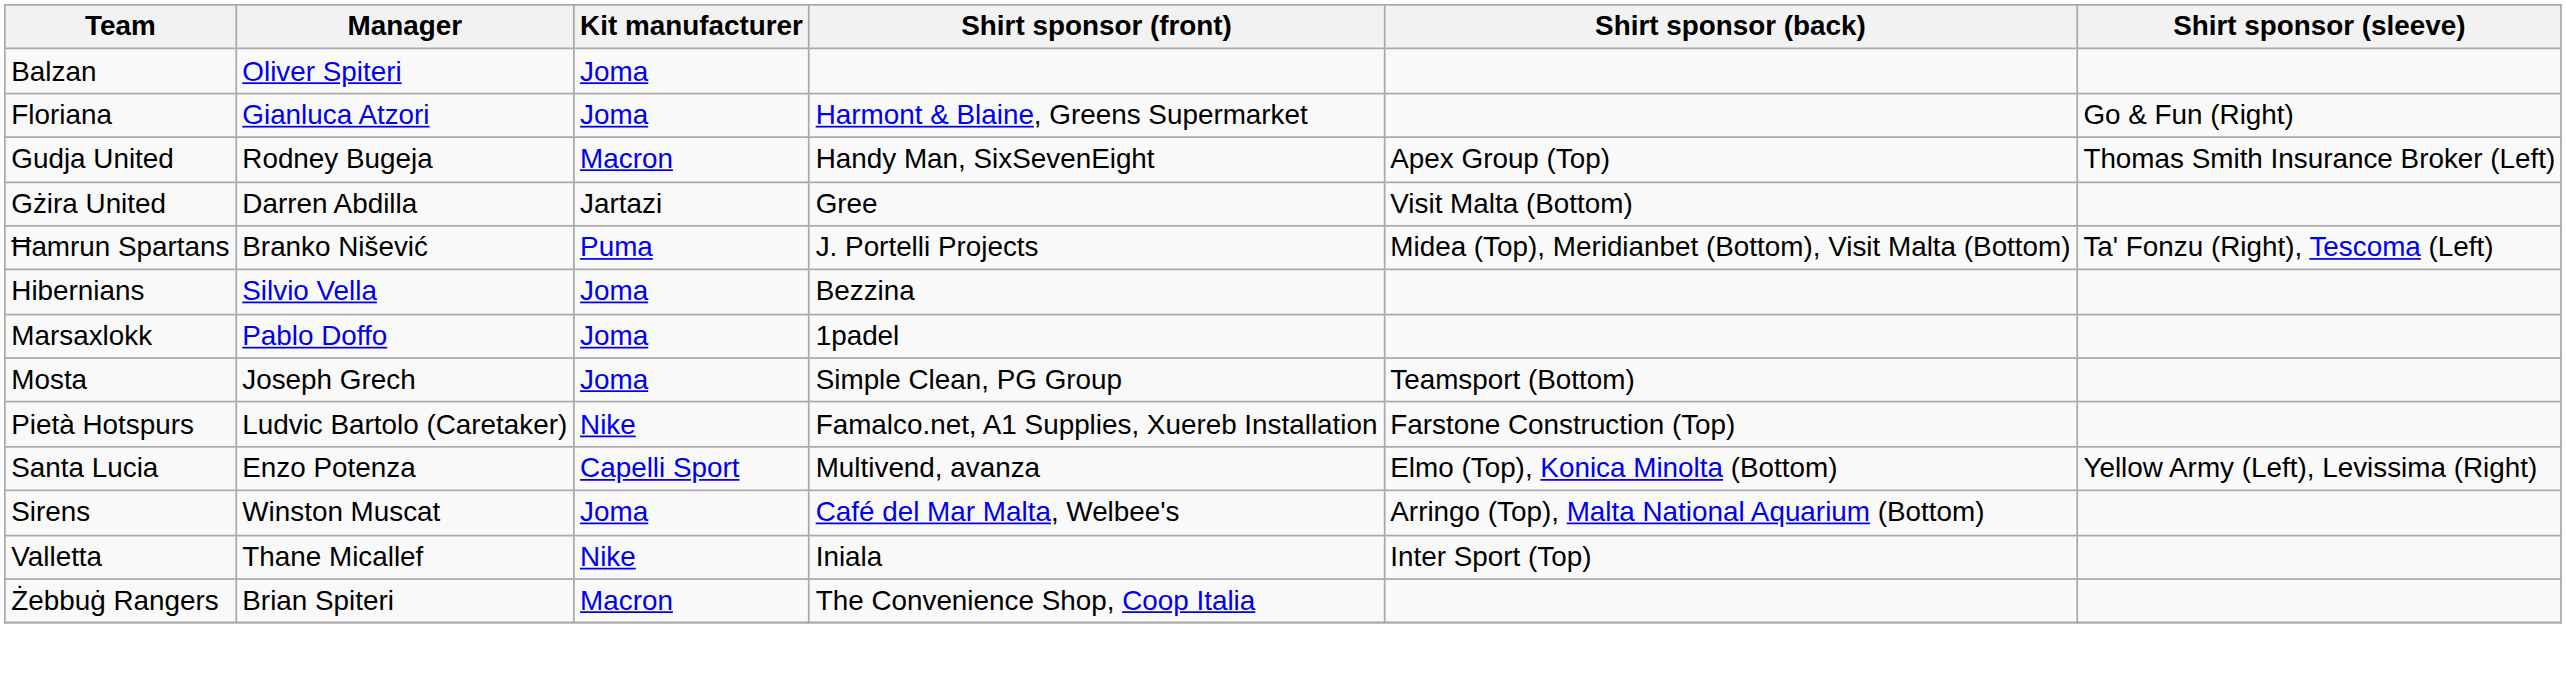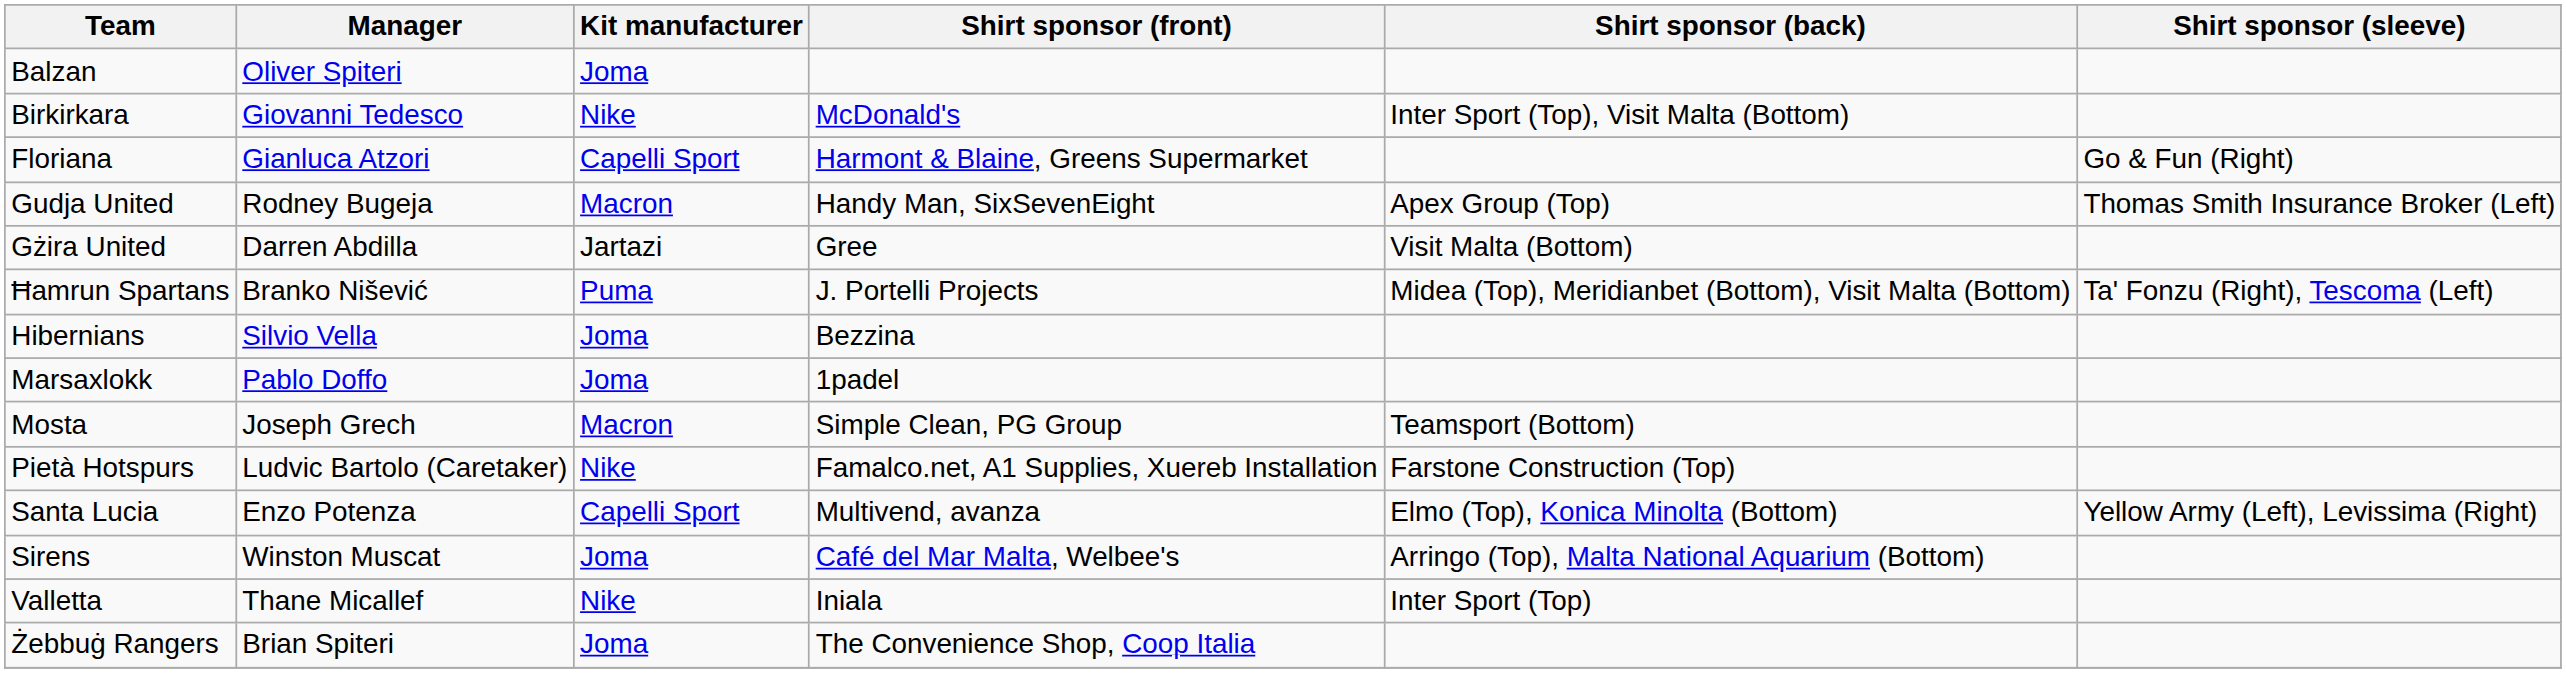+ row: Birkirkara | Giovanni Tedesco | Nike | McDonald's | Inter Sport (Top), Visit Malta (Bottom)
Floriana | Kit manufacturer: Joma -> Capelli Sport
Mosta | Kit manufacturer: Joma -> Macron
Żebbuġ Rangers | Kit manufacturer: Macron -> Joma
